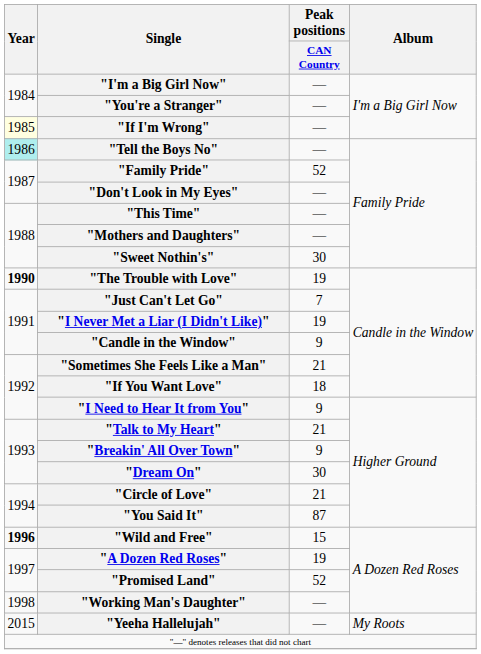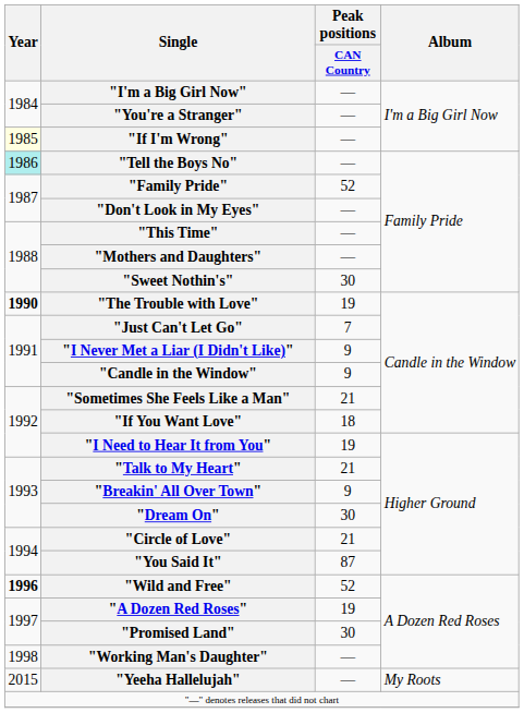"I Never Met a Liar (I Didn't Like)" | Peak positions / CAN Country: 19 -> 9
"I Need to Hear It from You" | Peak positions / CAN Country: 9 -> 19
"Wild and Free" | Peak positions / CAN Country: 15 -> 52
"Promised Land" | Peak positions / CAN Country: 52 -> 30
